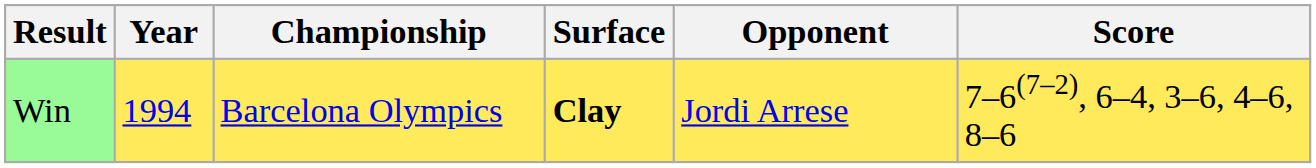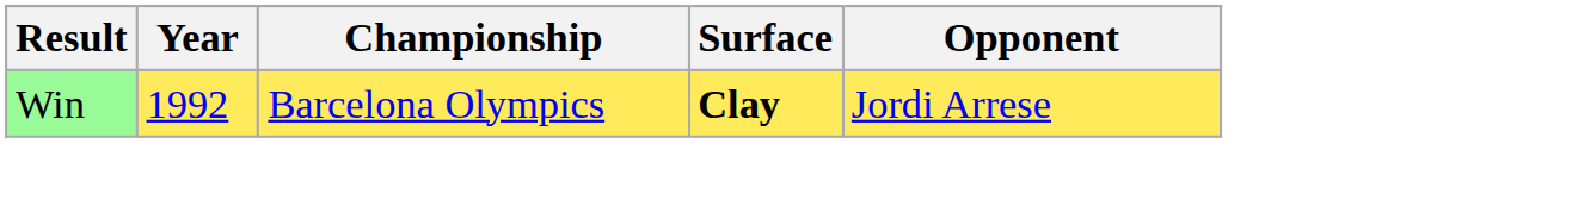- column: Score | 7–6(7–2), 6–4, 3–6, 4–6, 8–6
Win | Year: 1994 -> 1992
